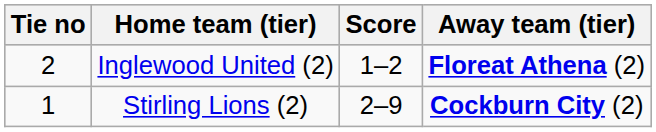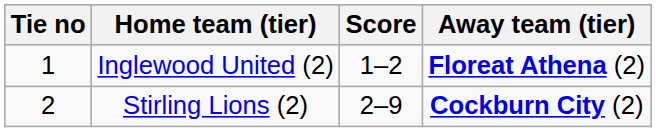Inglewood United (2) | Tie no: 2 -> 1
Stirling Lions (2) | Tie no: 1 -> 2
